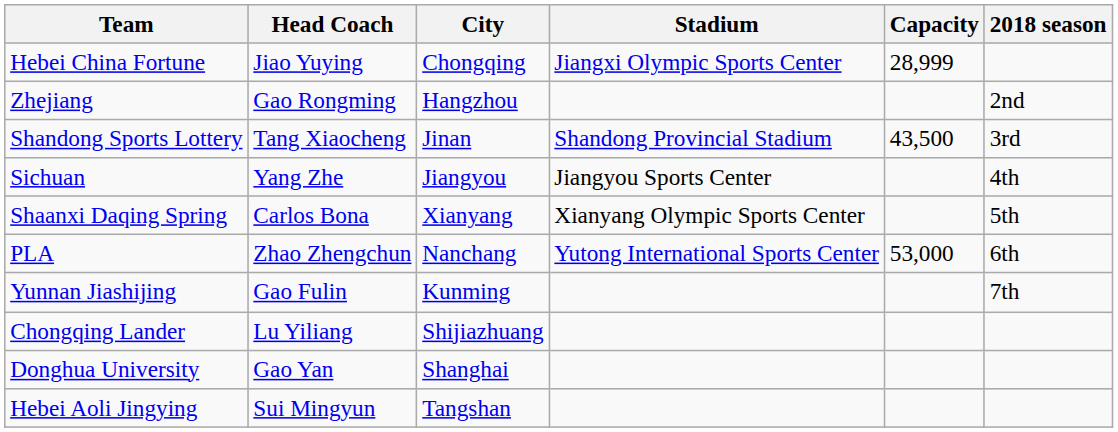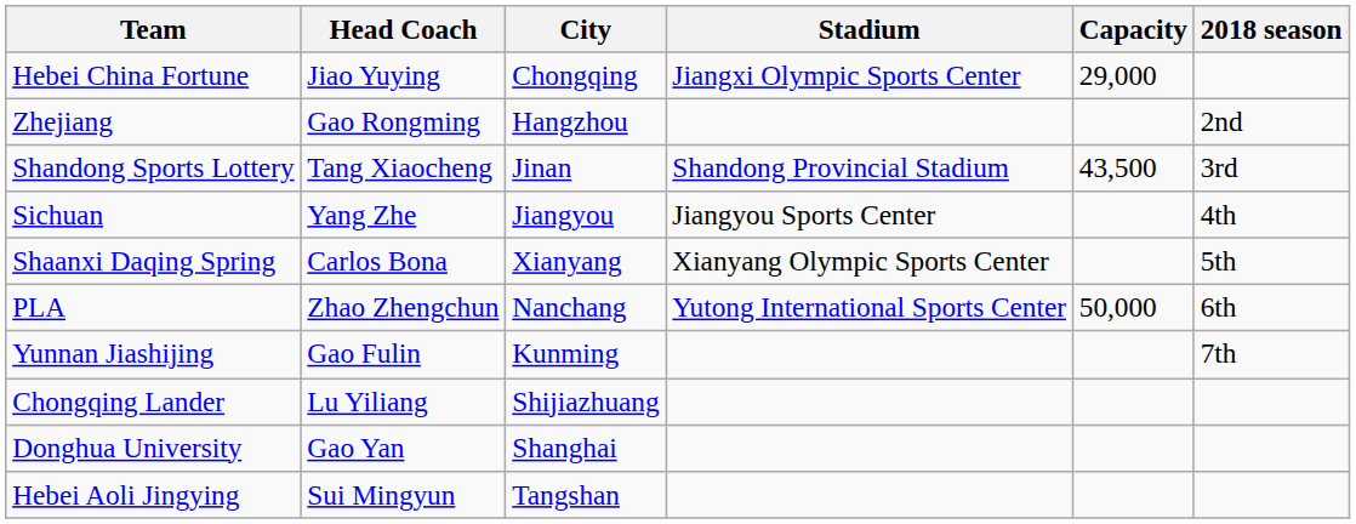Hebei China Fortune | Capacity: 28,999 -> 29,000
PLA | Capacity: 53,000 -> 50,000
